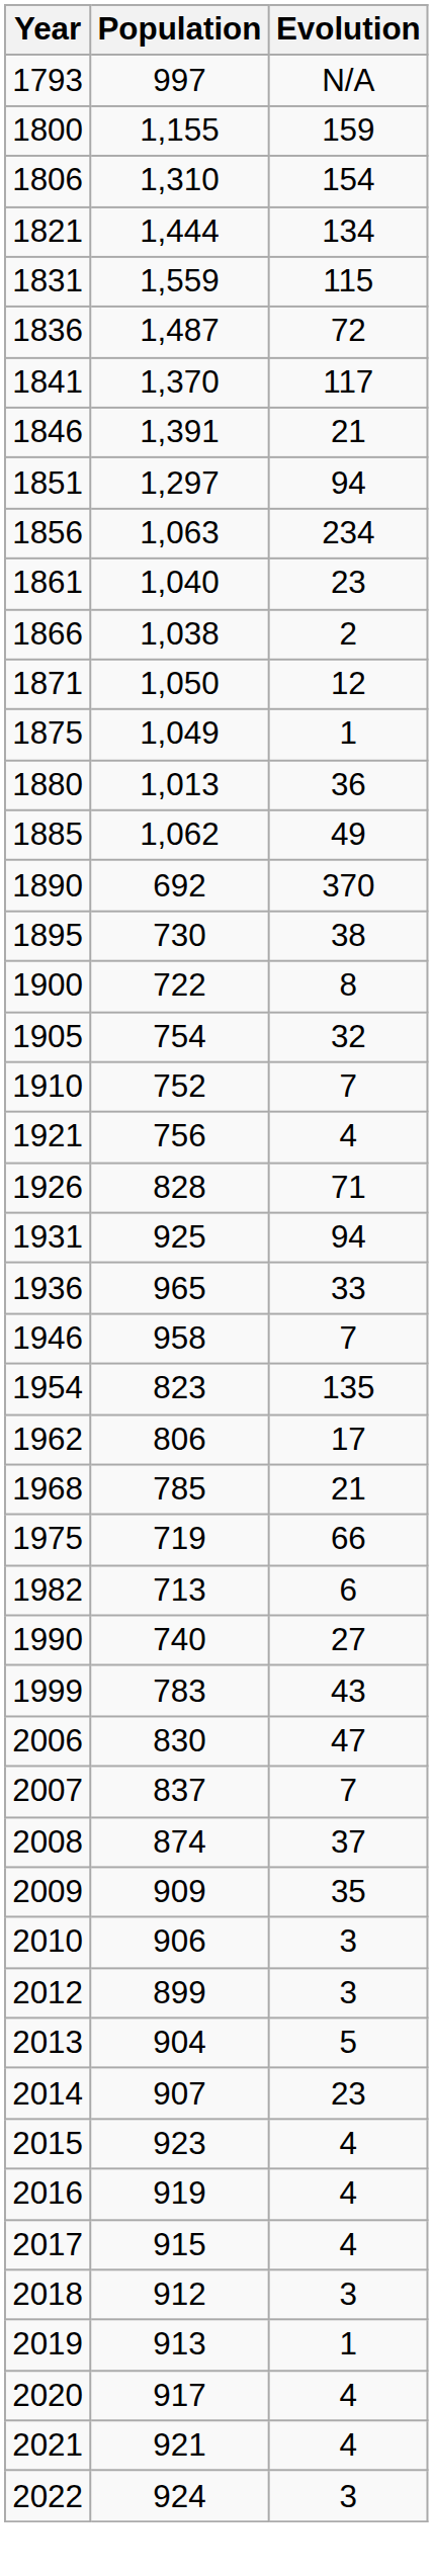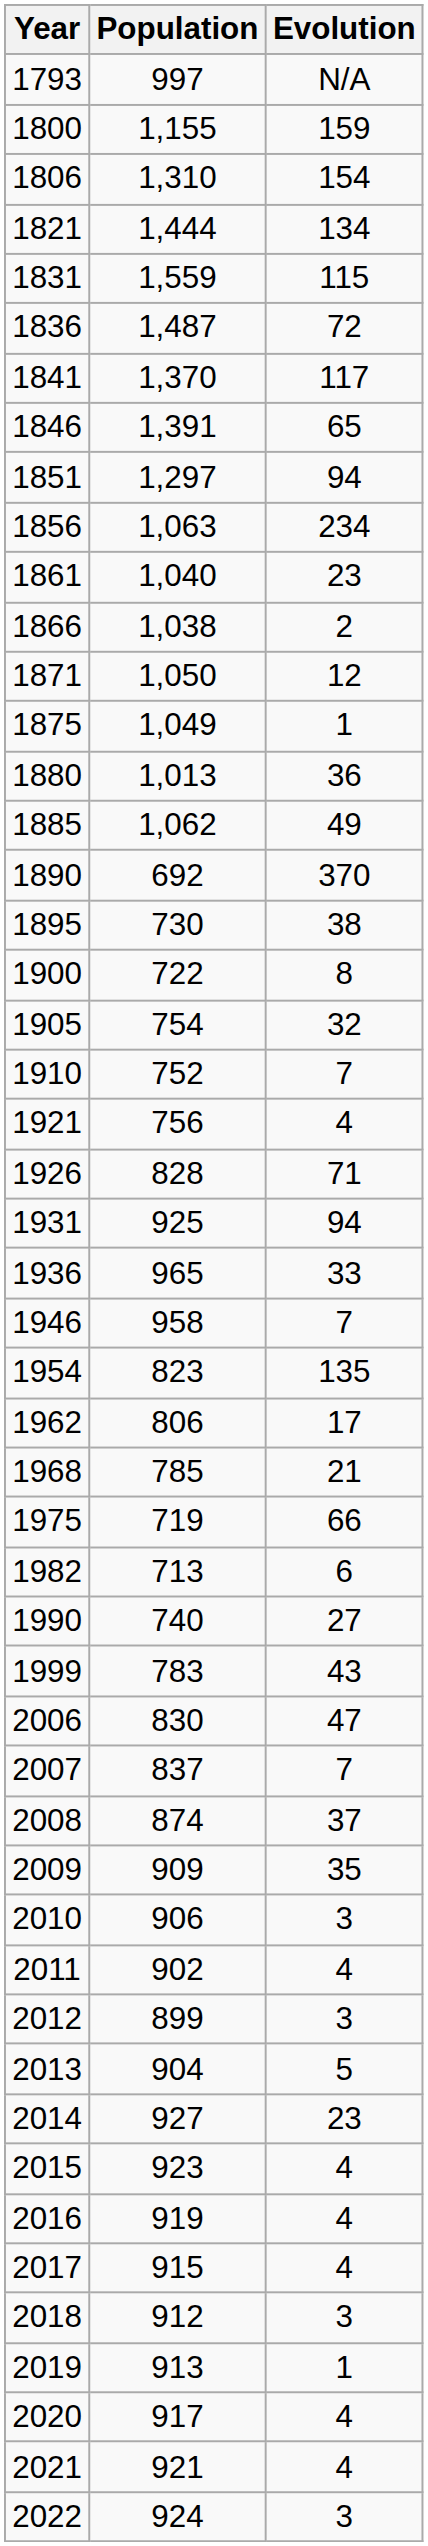1846 | Evolution: 21 -> 65
+ row: 2011 | 902 | 4
2014 | Population: 907 -> 927
